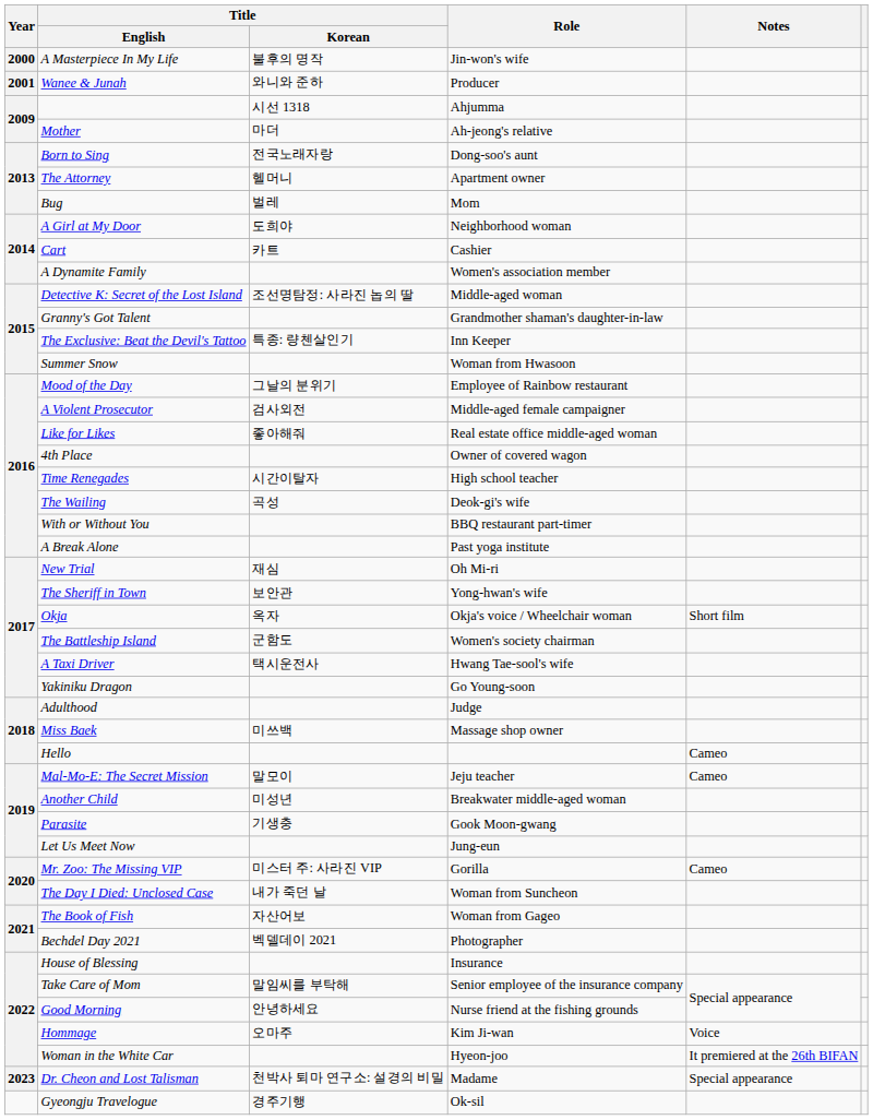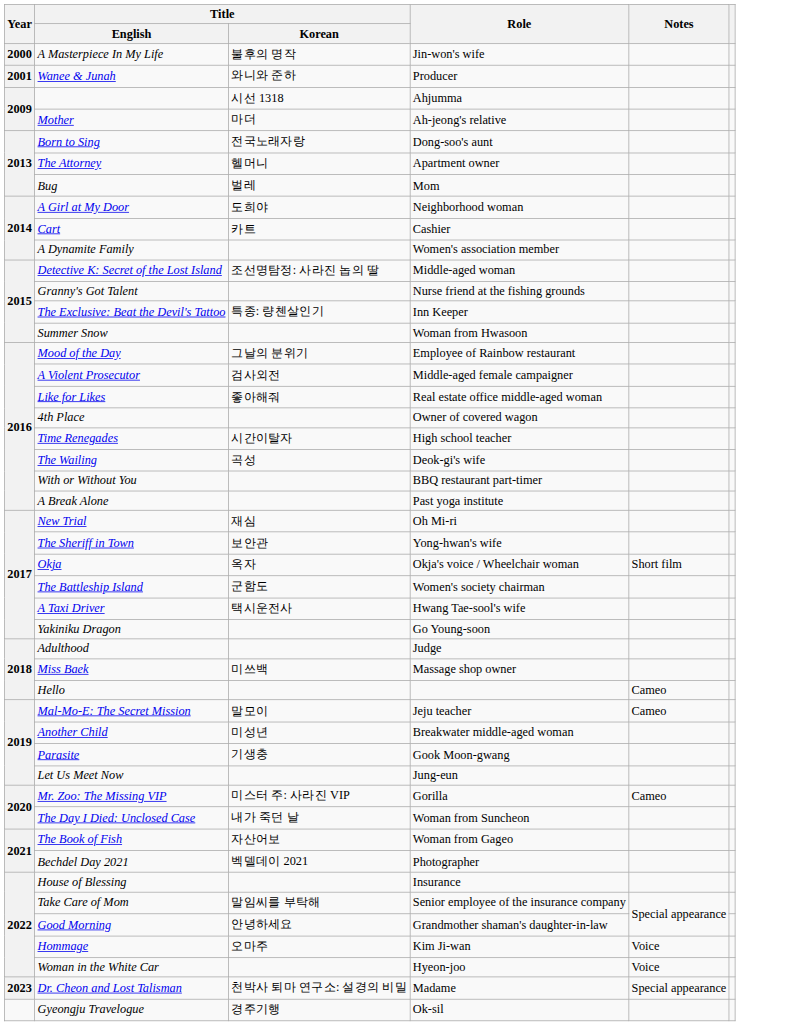Granny's Got Talent | Role: Grandmother shaman's daughter-in-law -> Nurse friend at the fishing grounds
Good Morning | Role: Nurse friend at the fishing grounds -> Grandmother shaman's daughter-in-law
Woman in the White Car | Notes: It premiered at the 26th BIFAN -> Voice
